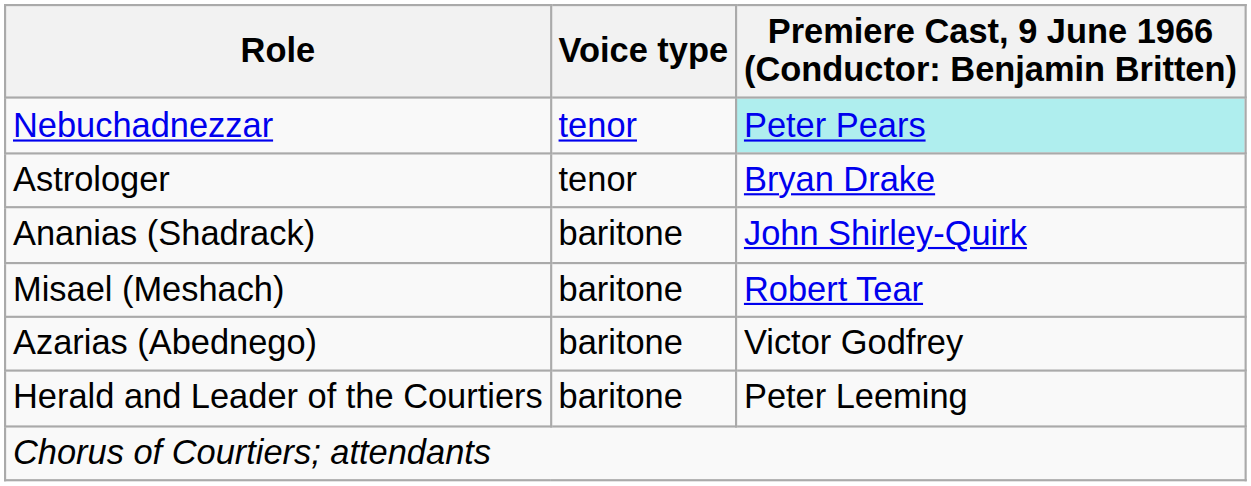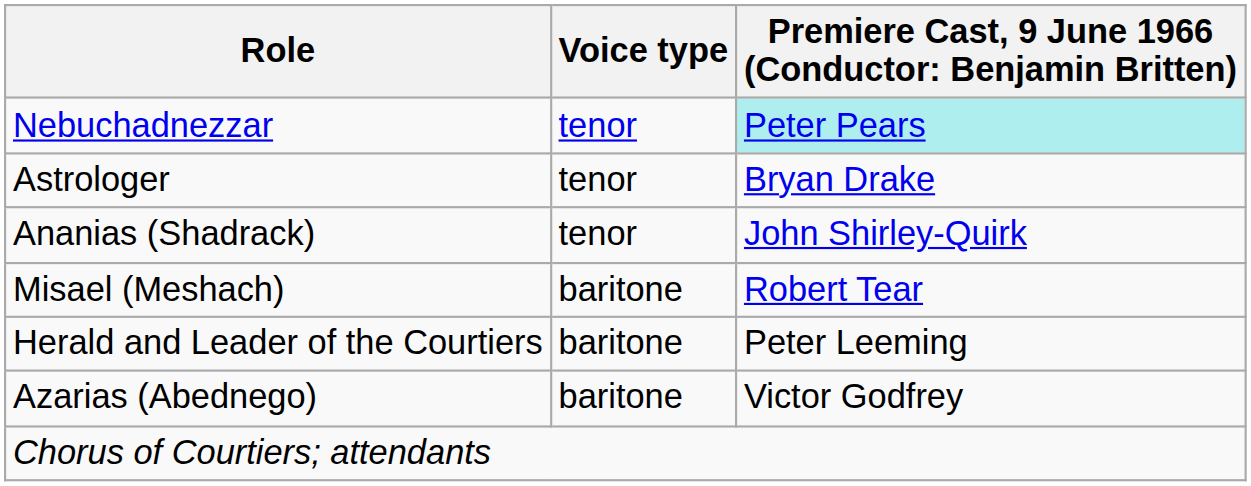Ananias (Shadrack) | Voice type: baritone -> tenor
rows swapped: Azarias (Abednego) <-> Herald and Leader of the Courtiers
